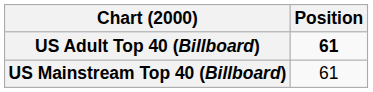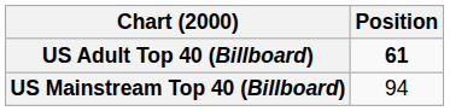US Mainstream Top 40 (Billboard) | Position: 61 -> 94
